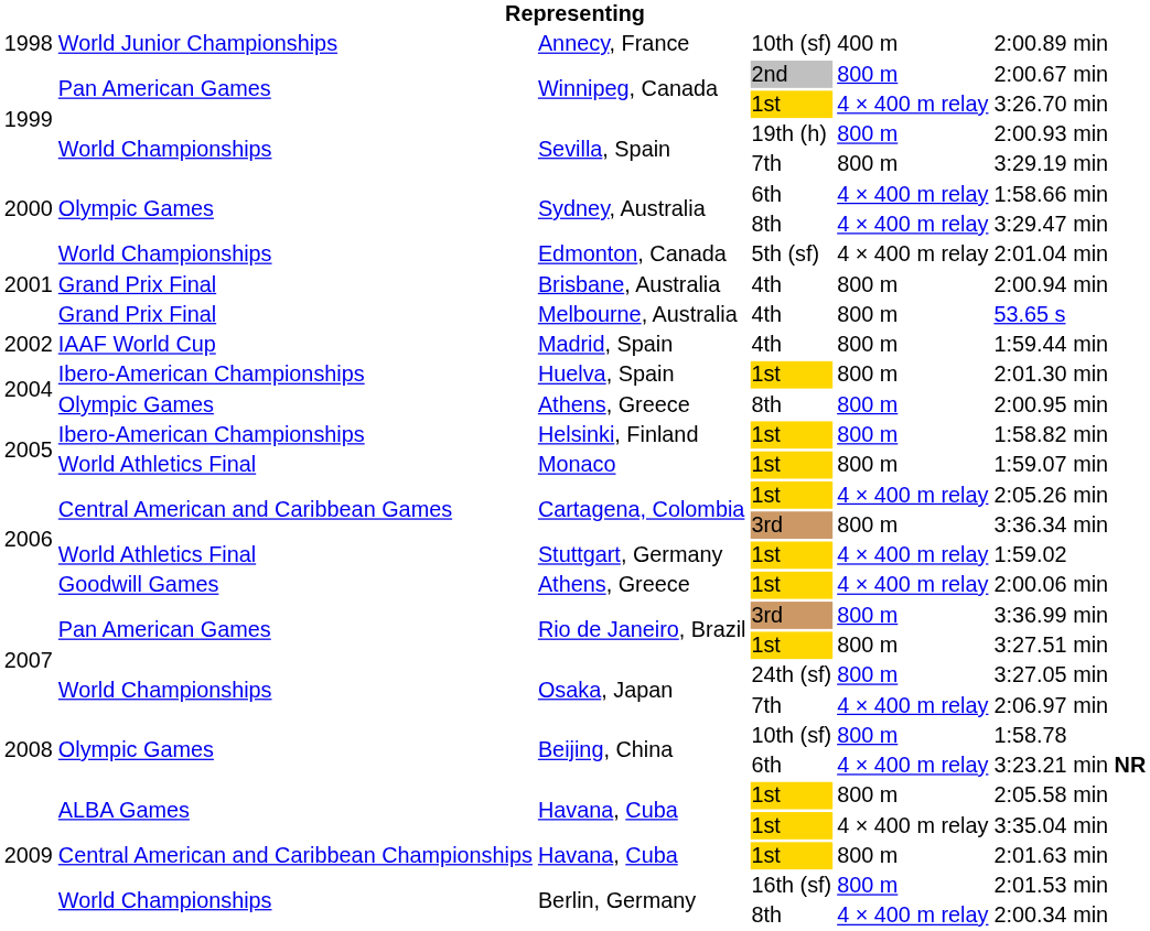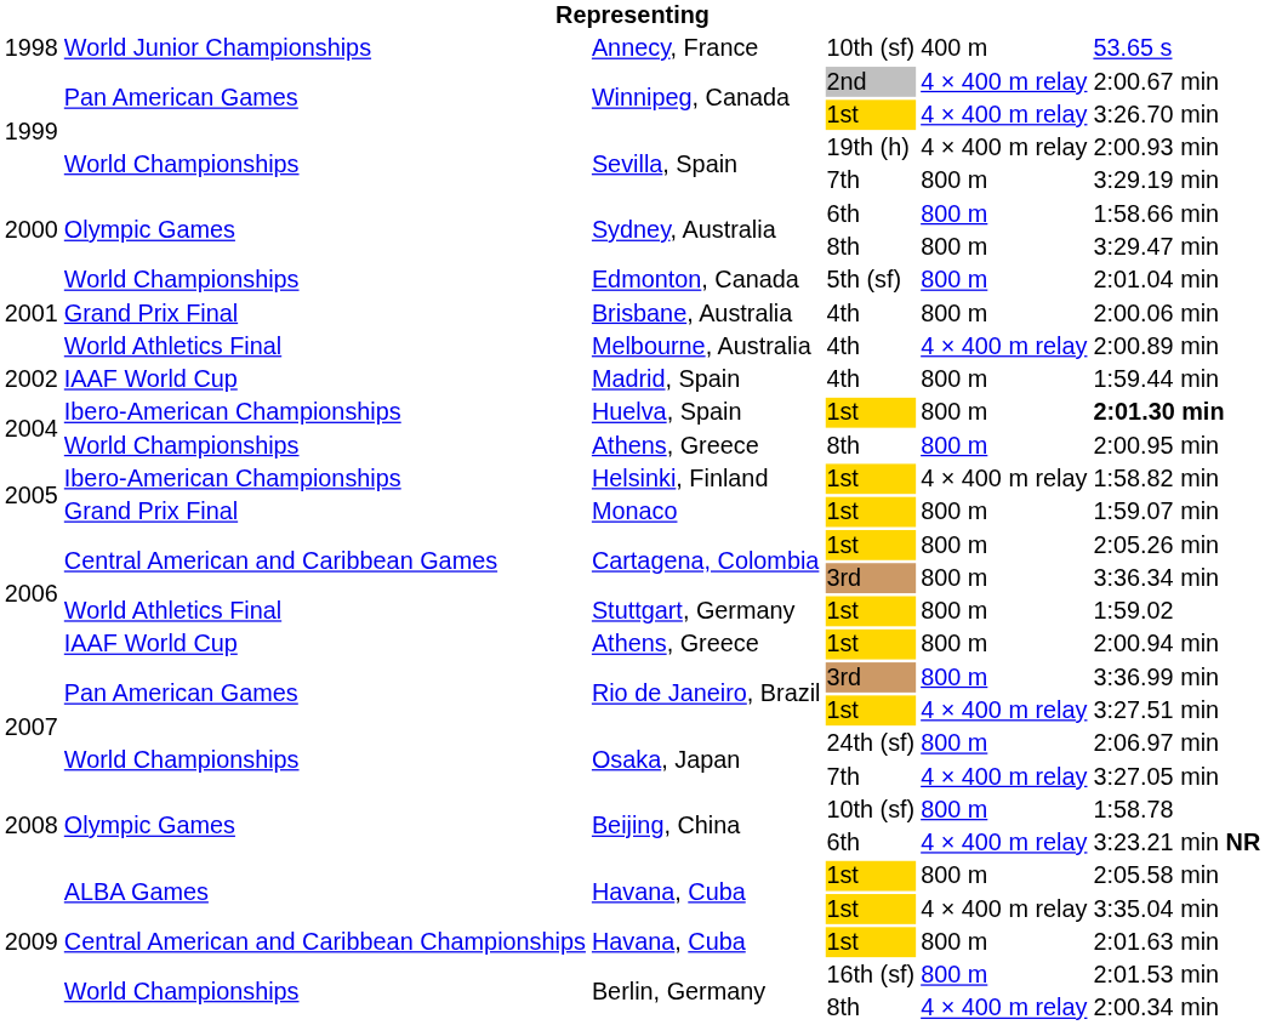Annecy, France | column 6: 2:00.89 min -> 53.65 s
Winnipeg, Canada / 2nd | column 5: 800 m -> 4 × 400 m relay
Sevilla, Spain / 19th (h) | column 5: 800 m -> 4 × 400 m relay
Sydney, Australia / 6th | column 5: 4 × 400 m relay -> 800 m
Sydney, Australia / 8th | column 5: 4 × 400 m relay -> 800 m
Edmonton, Canada | column 5: 4 × 400 m relay -> 800 m
Brisbane, Australia | column 6: 2:00.94 min -> 2:00.06 min
Melbourne, Australia | column 2: Grand Prix Final -> World Athletics Final
Melbourne, Australia | column 5: 800 m -> 4 × 400 m relay
Melbourne, Australia | column 6: 53.65 s -> 2:00.89 min
Huelva, Spain | column 6: normal -> bold
Athens, Greece / 8th | column 2: Olympic Games -> World Championships
Helsinki, Finland | column 5: 800 m -> 4 × 400 m relay
Monaco | column 2: World Athletics Final -> Grand Prix Final
Cartagena, Colombia / 1st | column 5: 4 × 400 m relay -> 800 m
Stuttgart, Germany | column 5: 4 × 400 m relay -> 800 m
Athens, Greece / 1st | column 2: Goodwill Games -> IAAF World Cup
Athens, Greece / 1st | column 5: 4 × 400 m relay -> 800 m
Athens, Greece / 1st | column 6: 2:00.06 min -> 2:00.94 min
Rio de Janeiro, Brazil / 1st | column 5: 800 m -> 4 × 400 m relay
Osaka, Japan / 24th (sf) | column 6: 3:27.05 min -> 2:06.97 min
Osaka, Japan / 7th | column 6: 2:06.97 min -> 3:27.05 min
